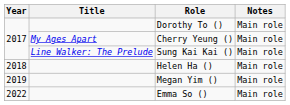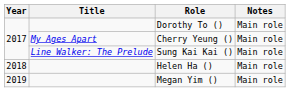- row: 2022 | Emma So () | Main role
